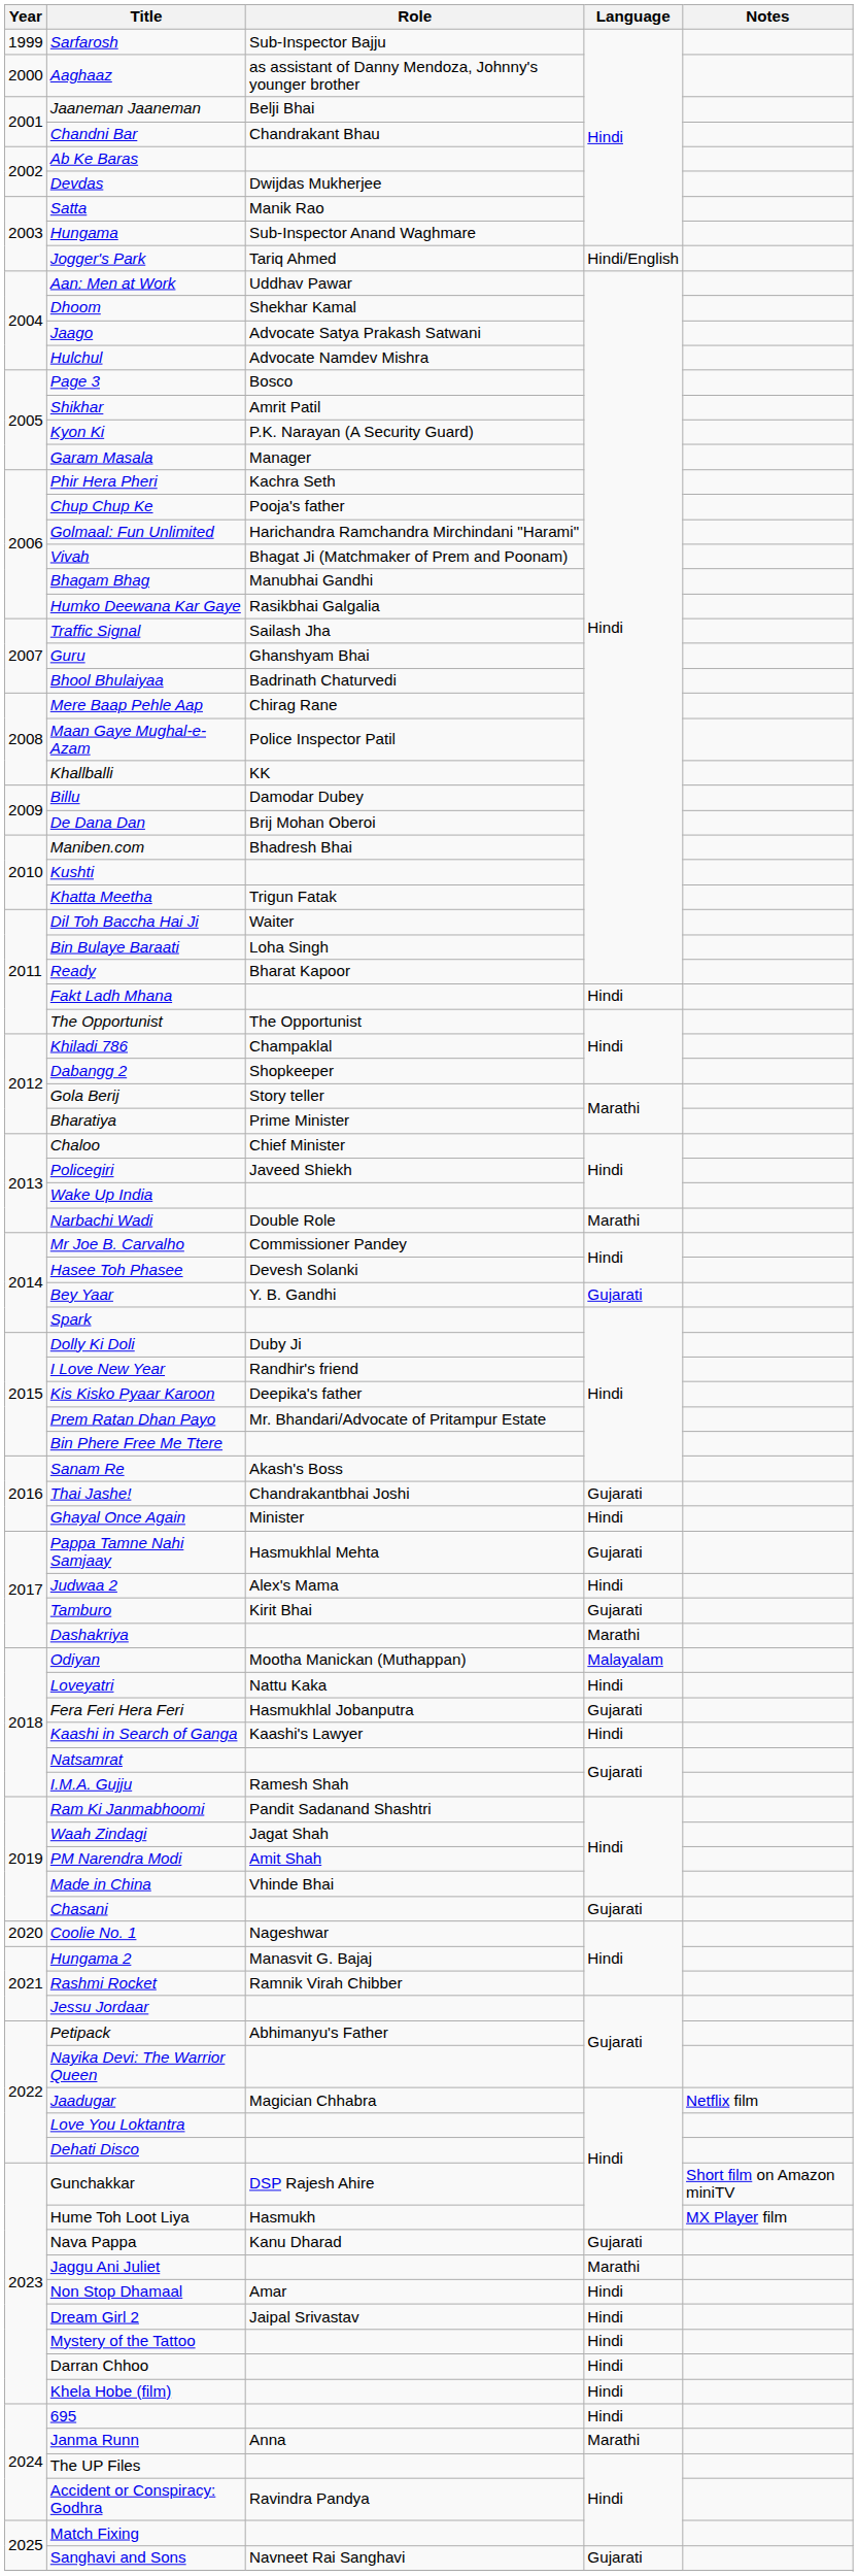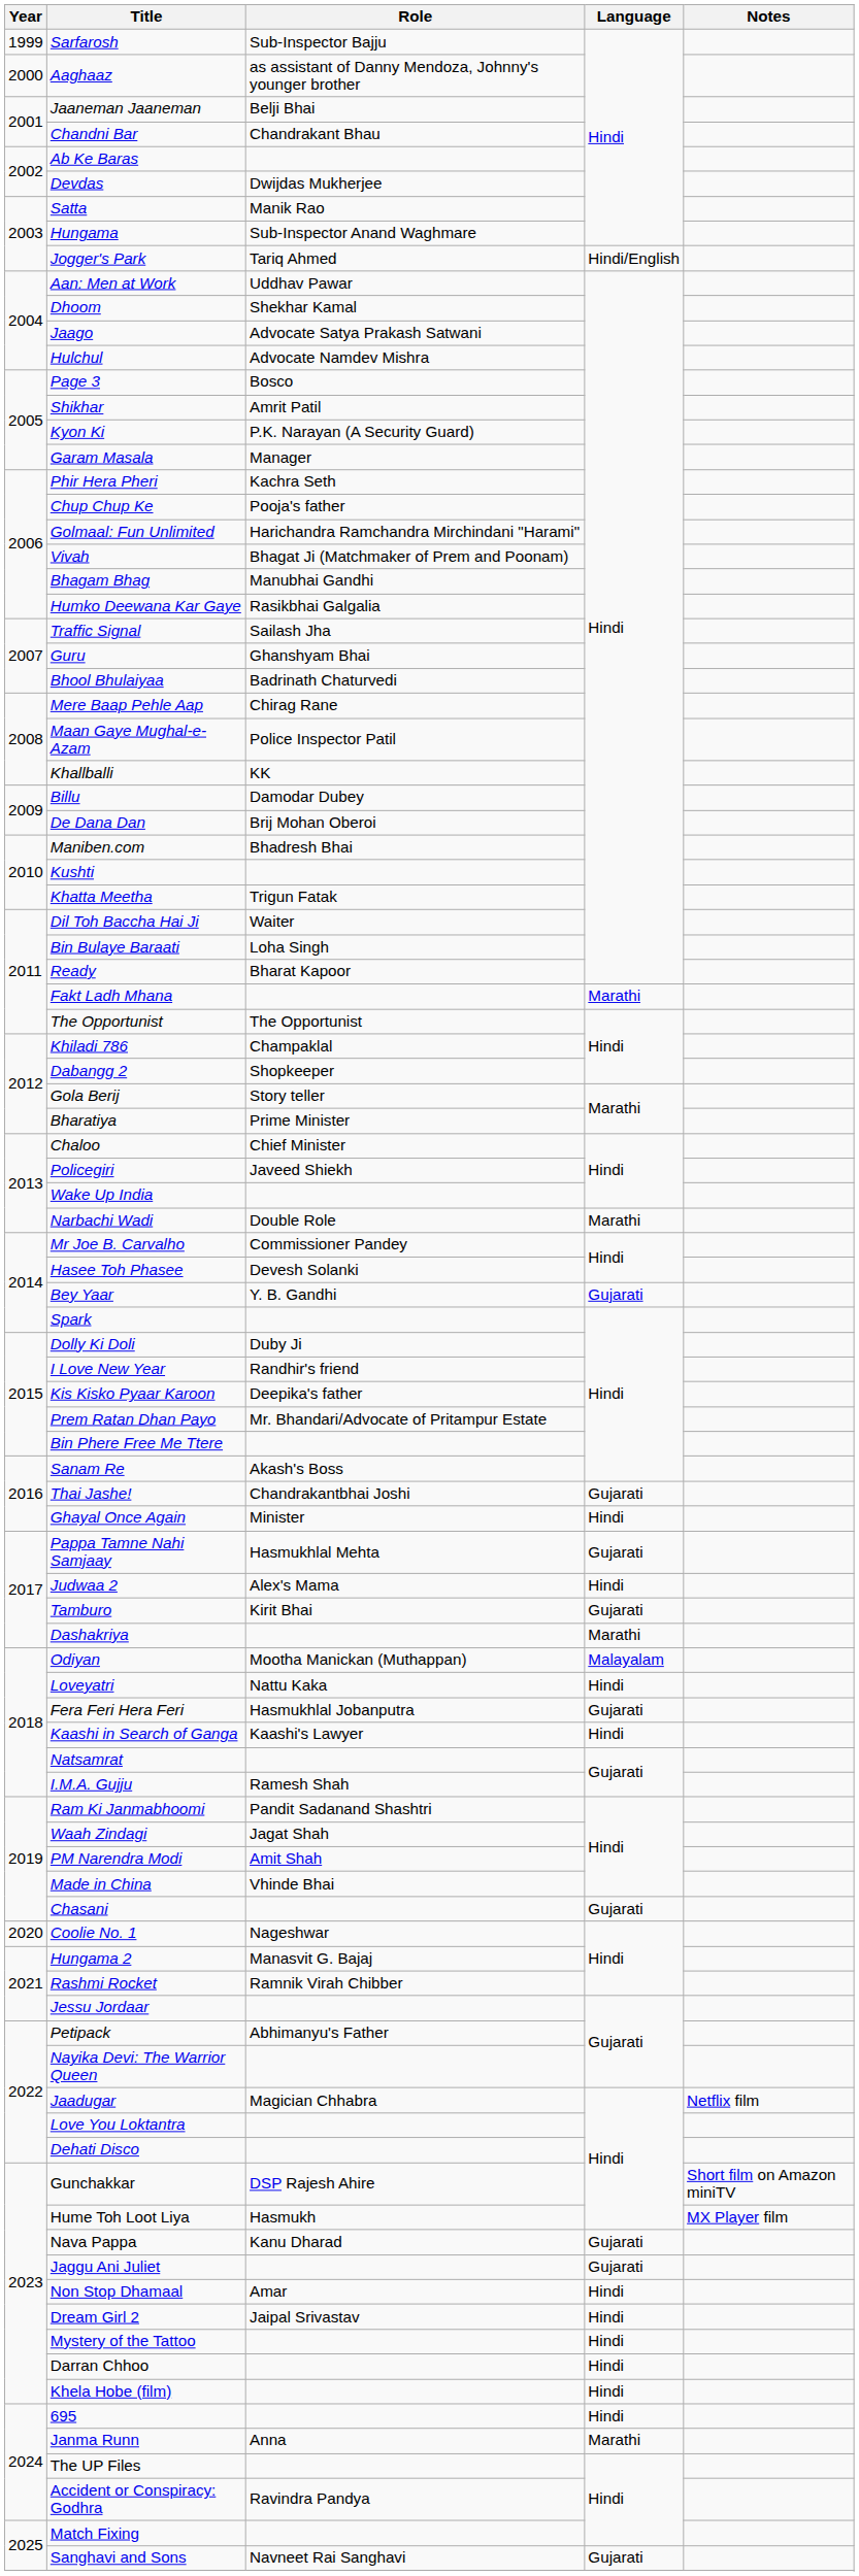Fakt Ladh Mhana | Language: Hindi -> Marathi
Jaggu Ani Juliet | Language: Marathi -> Gujarati
